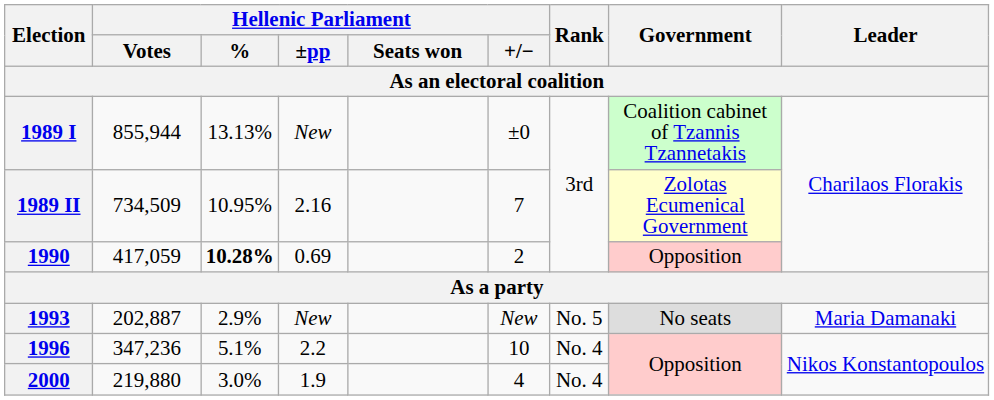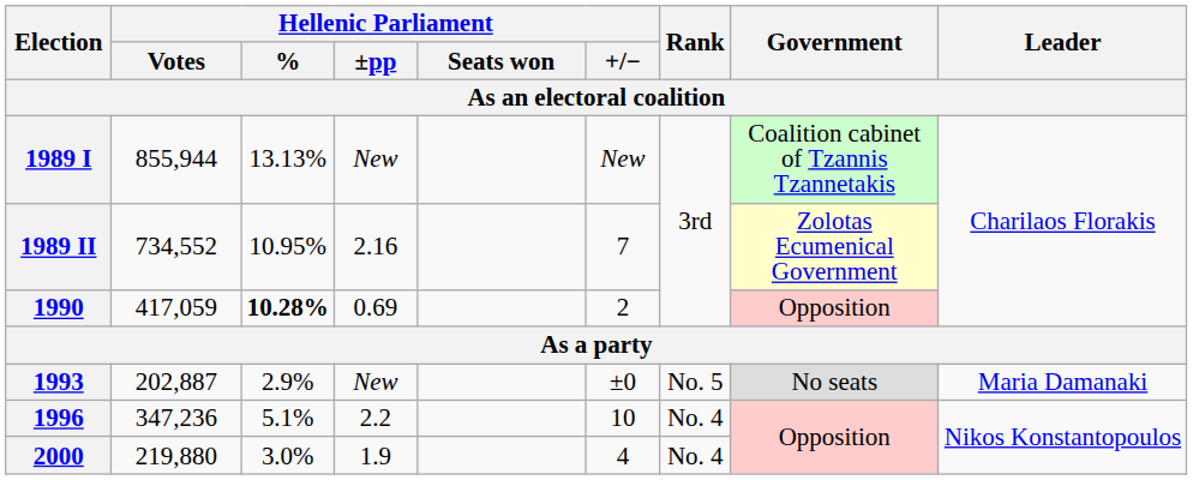1989 I | Hellenic Parliament / +/−: ±0 -> New
1989 II | Hellenic Parliament / Votes: 734,509 -> 734,552
1993 | Hellenic Parliament / +/−: New -> ±0
